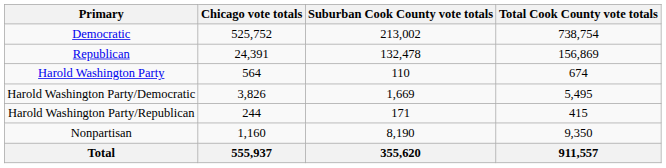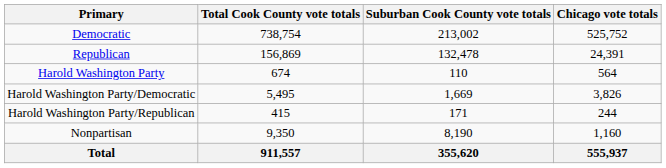columns swapped: Chicago vote totals <-> Total Cook County vote totals
